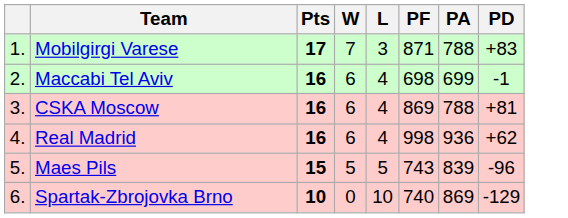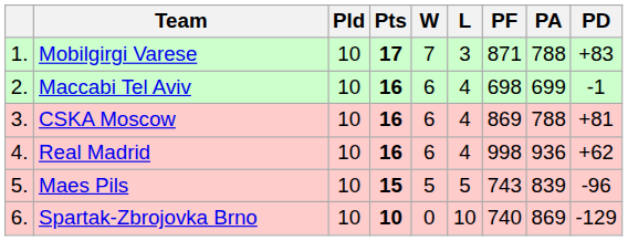+ column: Pld | 10 | 10 | 10 | 10 | 10 | 10
